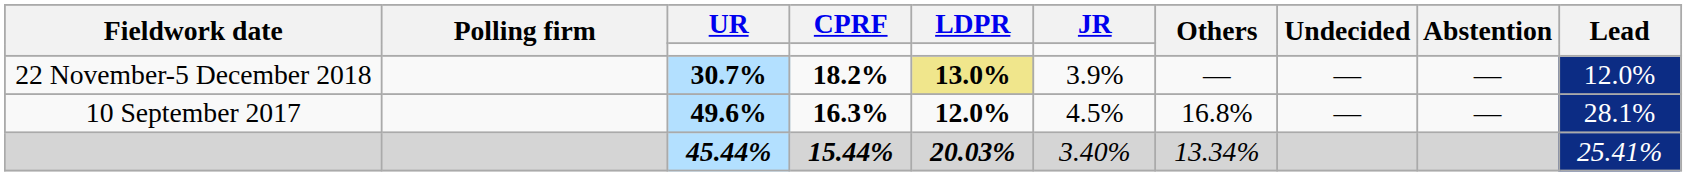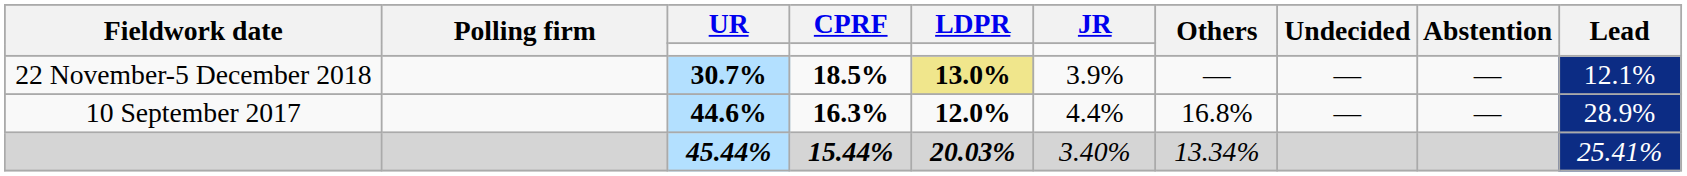22 November-5 December 2018 | CPRF: 18.2% -> 18.5%
22 November-5 December 2018 | Lead: 12.0% -> 12.1%
10 September 2017 | UR: 49.6% -> 44.6%
10 September 2017 | JR: 4.5% -> 4.4%
10 September 2017 | Lead: 28.1% -> 28.9%
